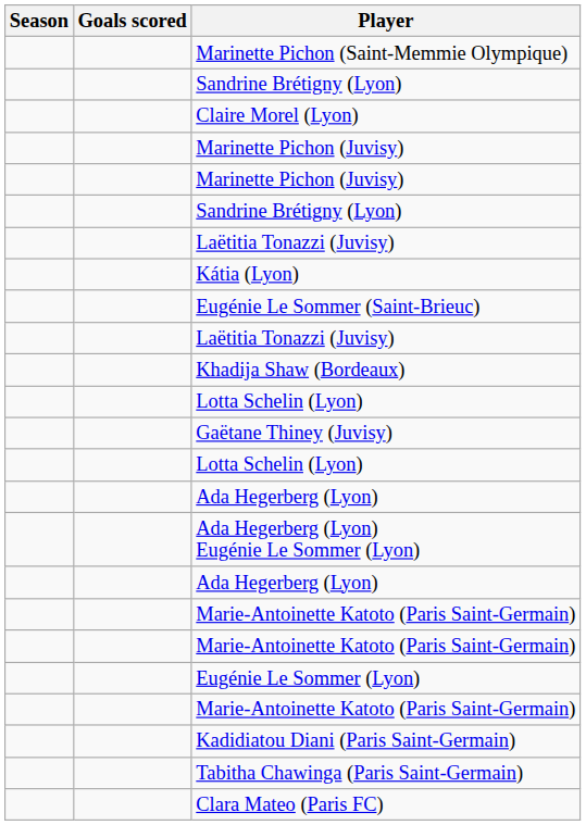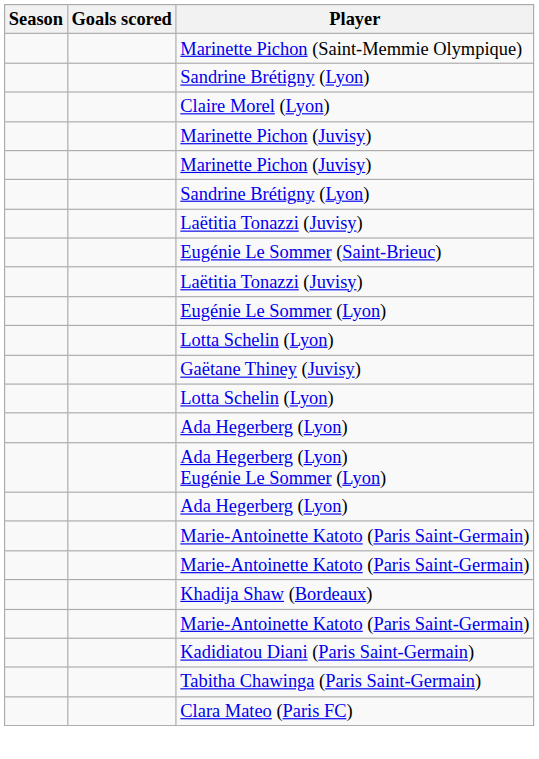- row: Kátia (Lyon)
rows swapped: Eugénie Le Sommer (Lyon) <-> Khadija Shaw (Bordeaux)
